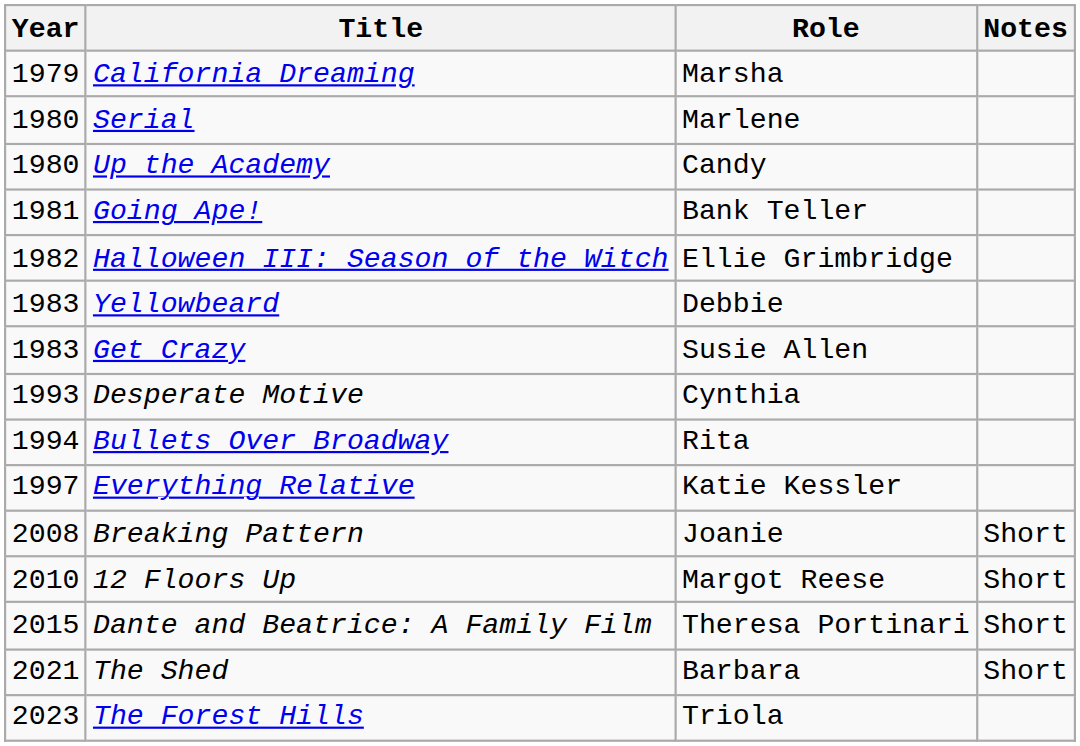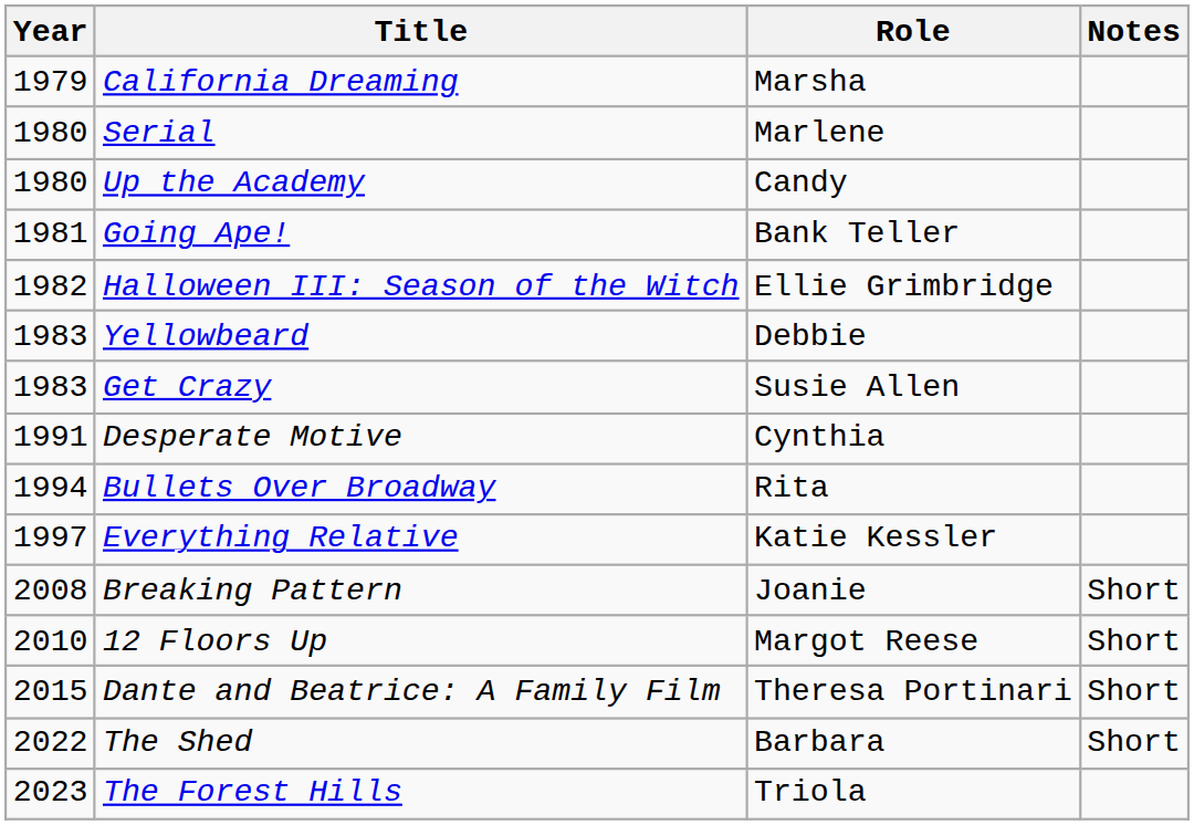Desperate Motive | Year: 1993 -> 1991
The Shed | Year: 2021 -> 2022
